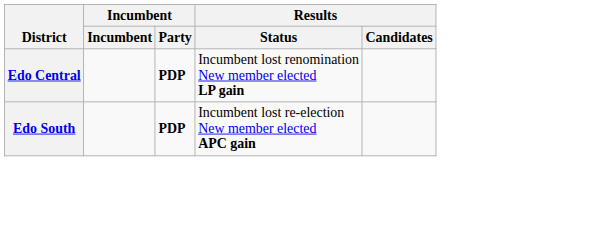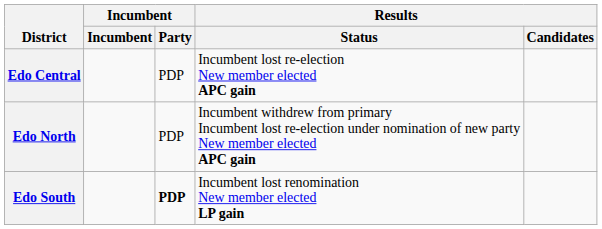Edo Central | Incumbent / Party: bold -> normal
Edo Central | Results / Status: Incumbent lost renomination New member elected LP gain -> Incumbent lost re-election New member elected APC gain
+ row: Edo North | PDP | Incumbent withdrew from primary Incumbent lost re-election under nomination of new party New member elected APC gain
Edo South | Results / Status: Incumbent lost re-election New member elected APC gain -> Incumbent lost renomination New member elected LP gain
